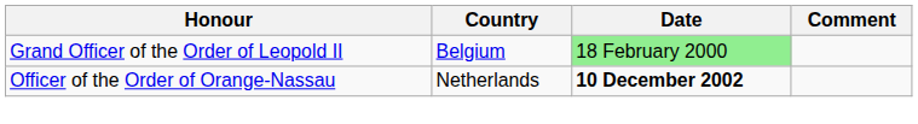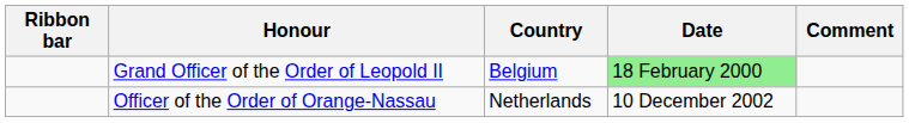+ column: Ribbon bar
Officer of the Order of Orange-Nassau | Date: bold -> normal
